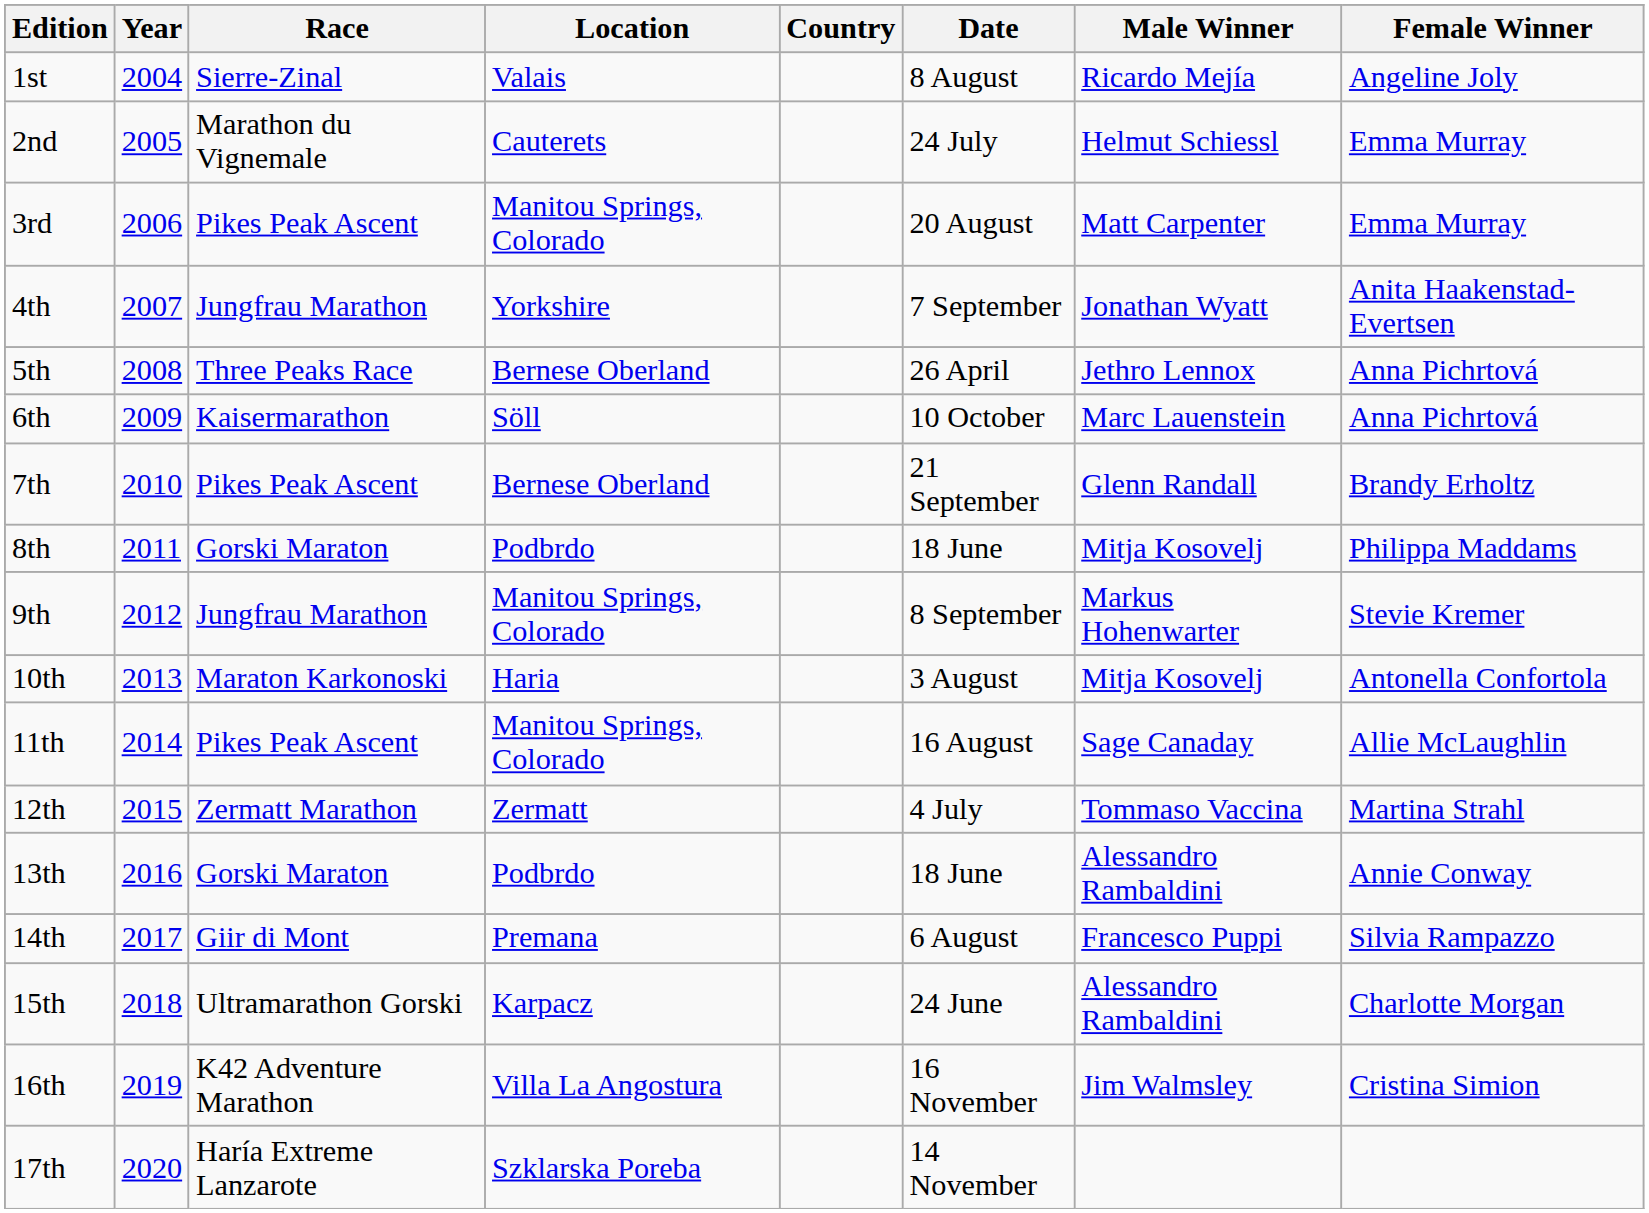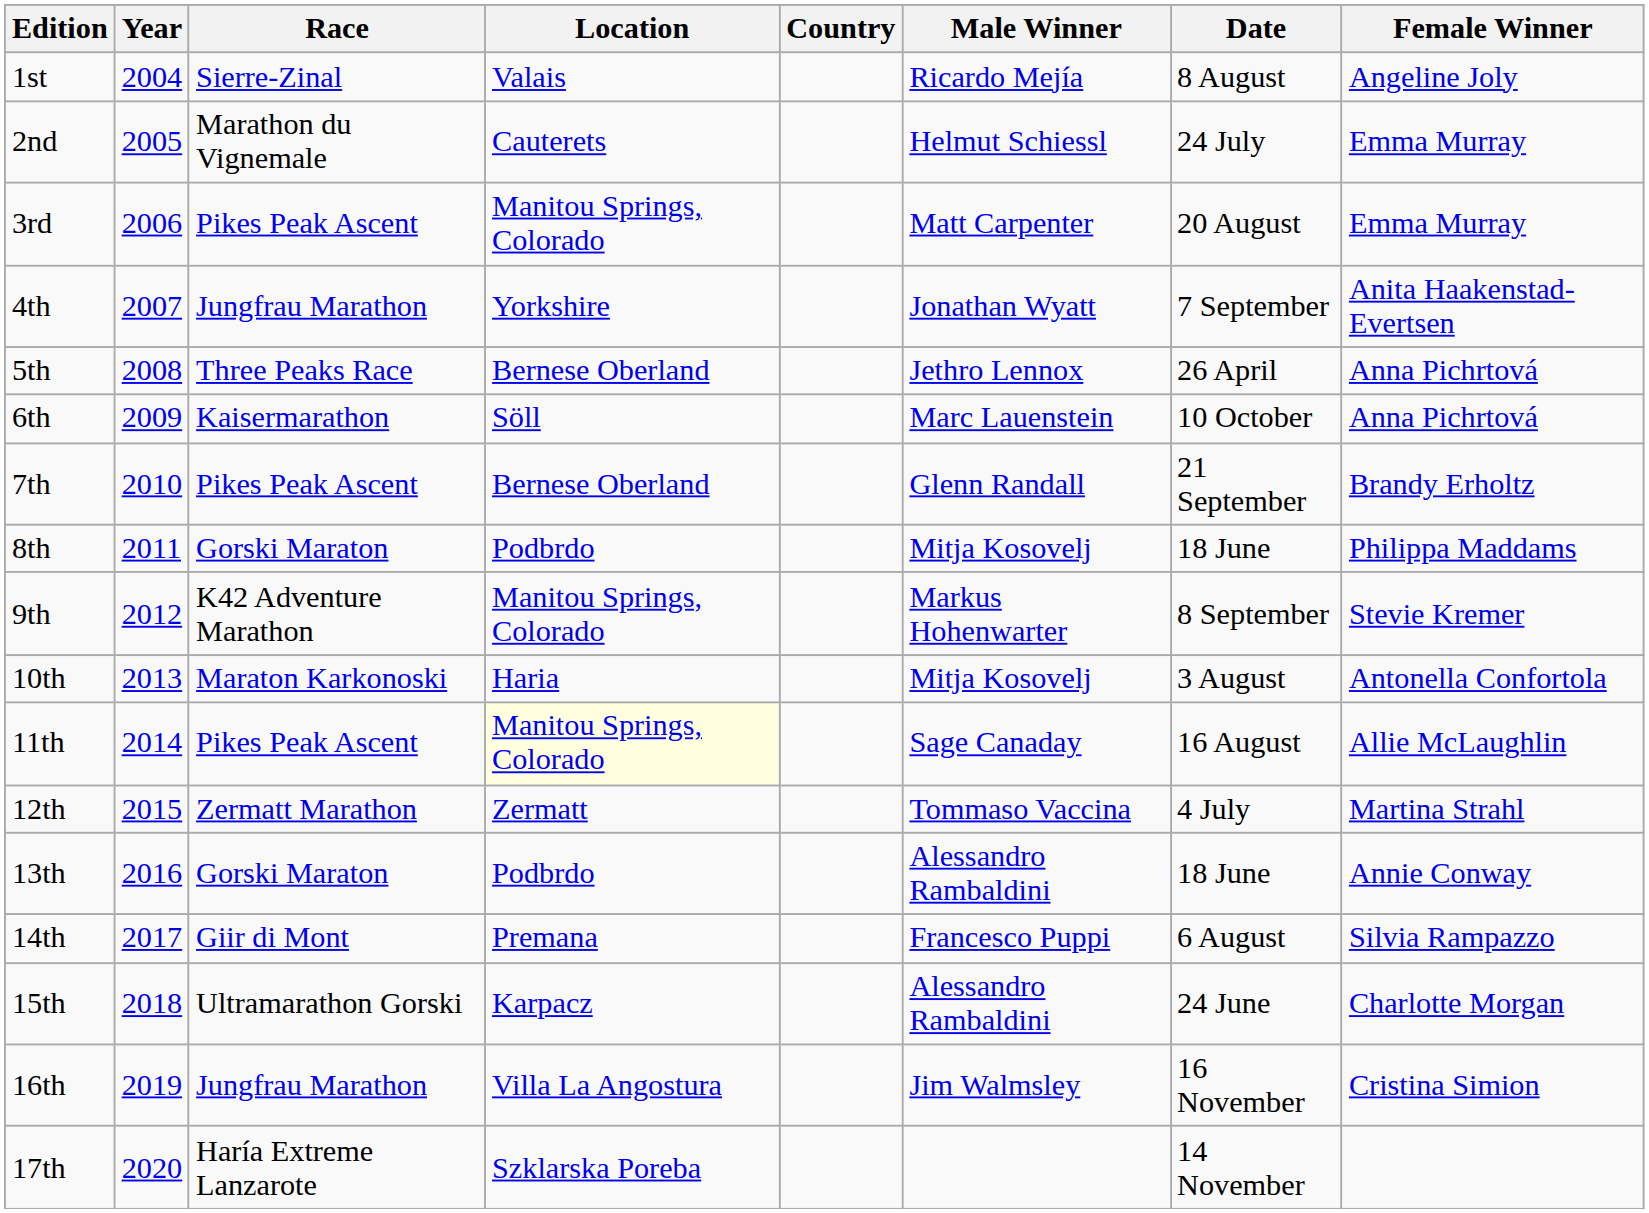columns swapped: Date <-> Male Winner
9th | Race: Jungfrau Marathon -> K42 Adventure Marathon
11th | Location: no background -> lightyellow background
16th | Race: K42 Adventure Marathon -> Jungfrau Marathon
